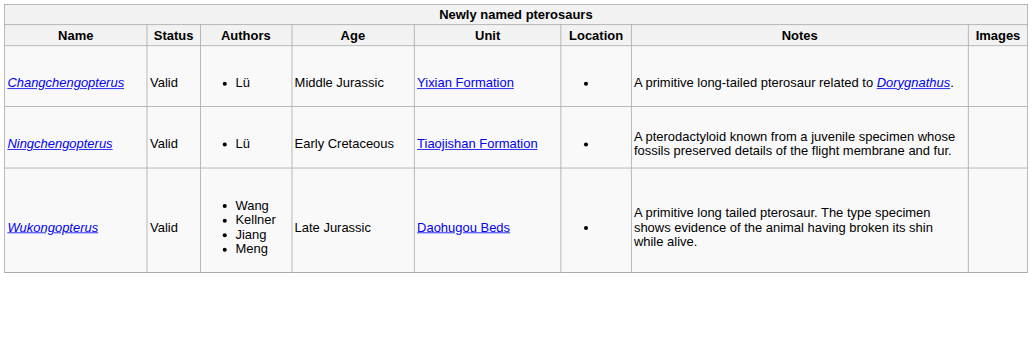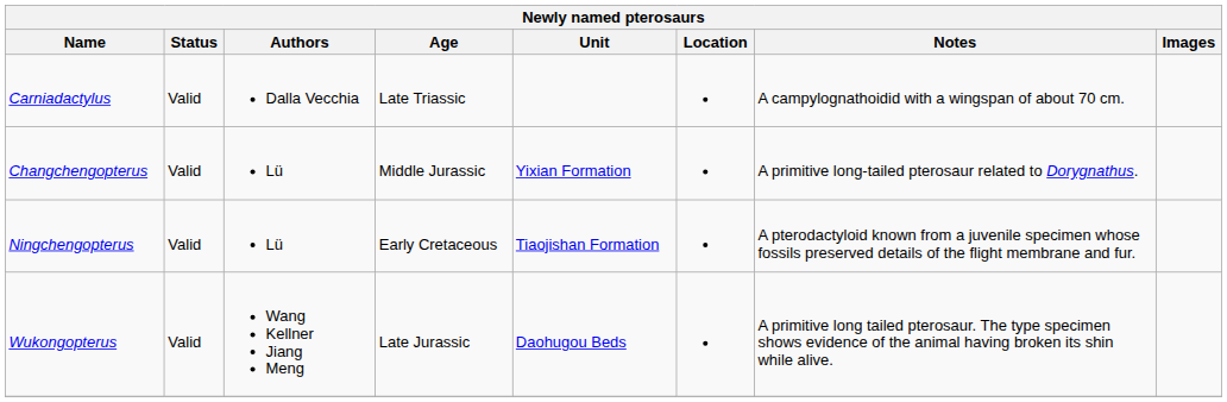+ row: Carniadactylus | Valid | Dalla Vecchia | Late Triassic | A campylognathoidid with a wingspan of about 70 cm.
